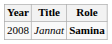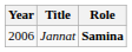Jannat | Year: 2008 -> 2006
